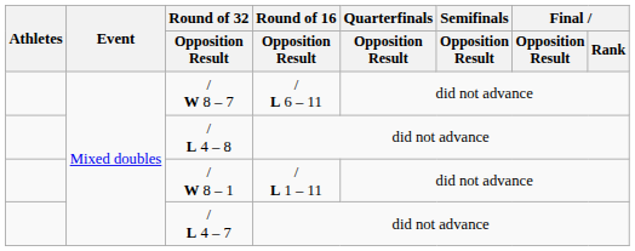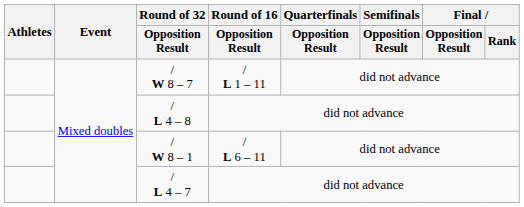/ W 8 – 7 | Round of 16 / Opposition Result: / L 6 – 11 -> / L 1 – 11
/ W 8 – 1 | Round of 16 / Opposition Result: / L 1 – 11 -> / L 6 – 11
